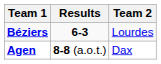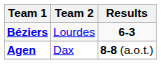columns swapped: Team 2 <-> Results
